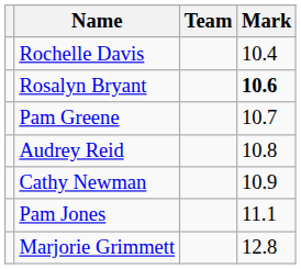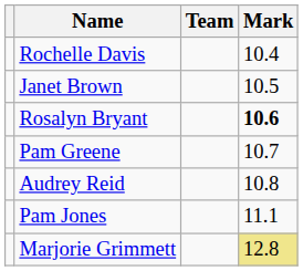+ row: Janet Brown | 10.5
- row: Cathy Newman | 10.9
Marjorie Grimmett | Mark: no background -> khaki background
